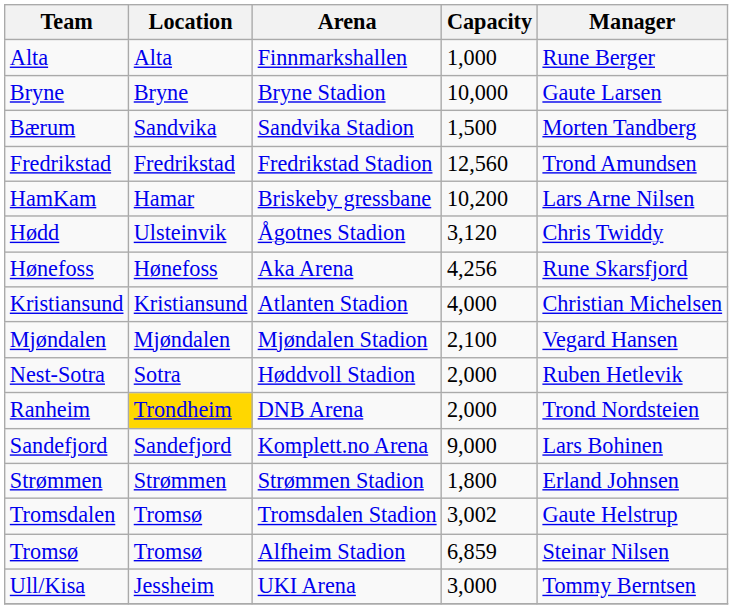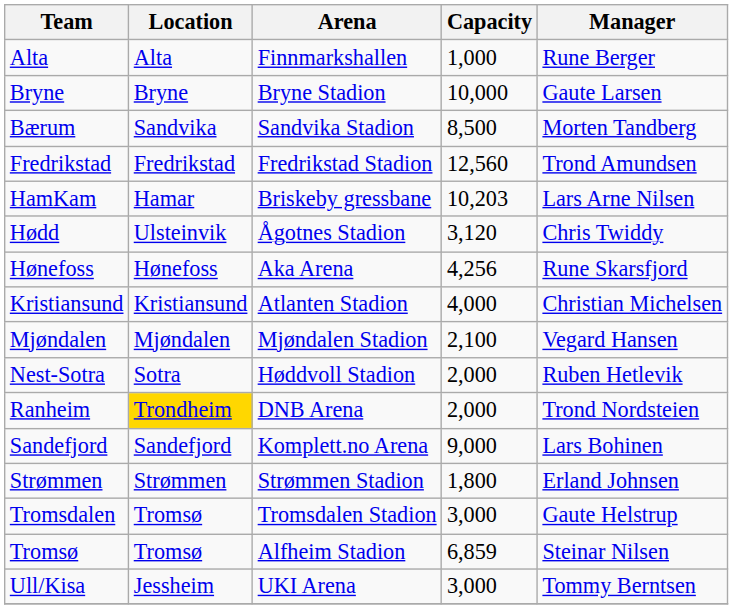Bærum | Capacity: 1,500 -> 8,500
HamKam | Capacity: 10,200 -> 10,203
Tromsdalen | Capacity: 3,002 -> 3,000
